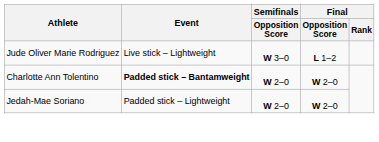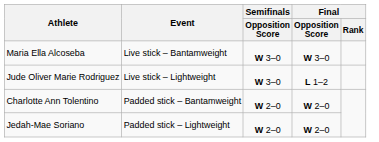+ row: Maria Ella Alcoseba | Live stick – Bantamweight | W 3–0 | W 3–0
Charlotte Ann Tolentino | Event: bold -> normal
